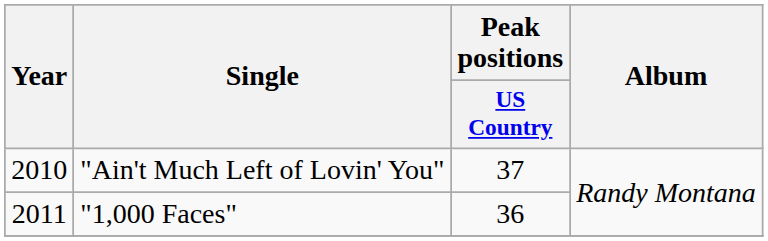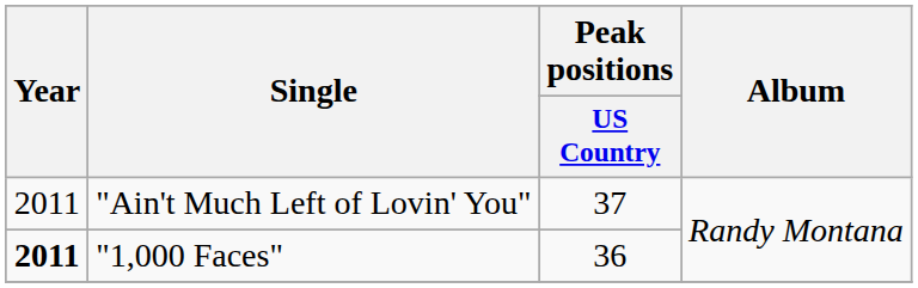"Ain't Much Left of Lovin' You" | Year: 2010 -> 2011
"1,000 Faces" | Year: normal -> bold
